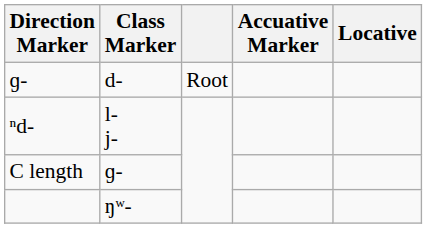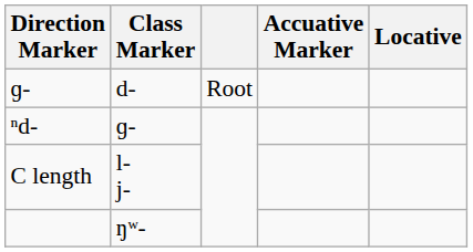ⁿd- | Class Marker: l- j- -> ɡ-
C length | Class Marker: ɡ- -> l- j-
